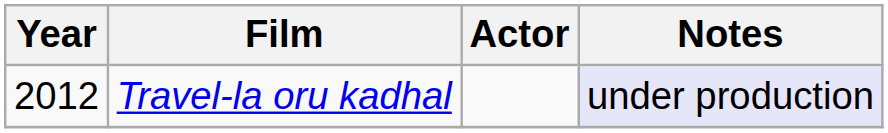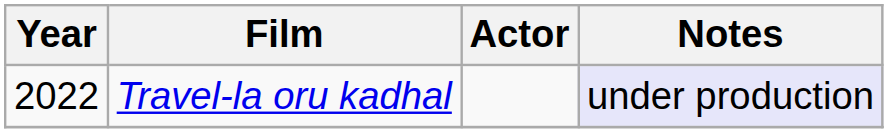Travel-la oru kadhal | Year: 2012 -> 2022
